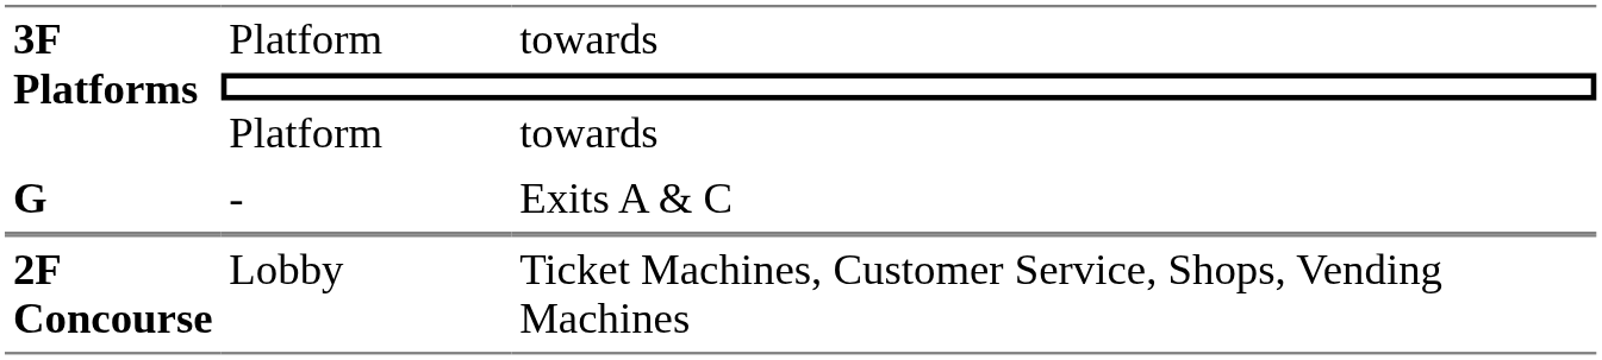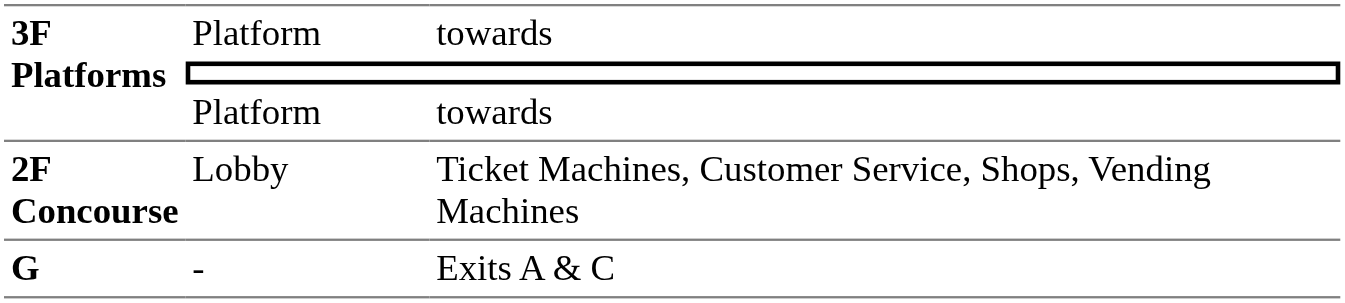rows swapped: Lobby <-> -
